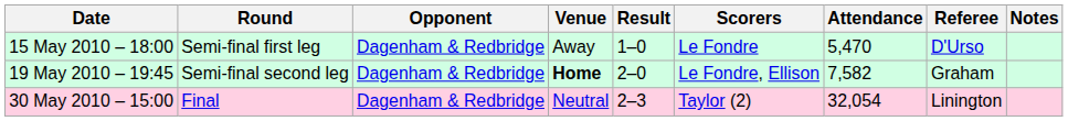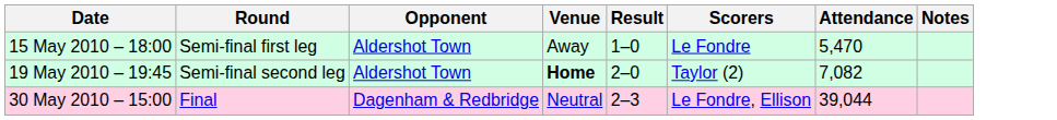- column: Referee | D'Urso | Graham | Linington
15 May 2010 – 18:00 | Opponent: Dagenham & Redbridge -> Aldershot Town
19 May 2010 – 19:45 | Opponent: Dagenham & Redbridge -> Aldershot Town
19 May 2010 – 19:45 | Scorers: Le Fondre, Ellison -> Taylor (2)
19 May 2010 – 19:45 | Attendance: 7,582 -> 7,082
30 May 2010 – 15:00 | Scorers: Taylor (2) -> Le Fondre, Ellison
30 May 2010 – 15:00 | Attendance: 32,054 -> 39,044
